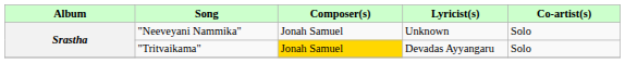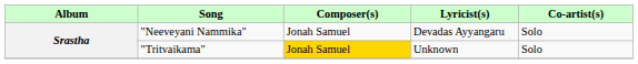"Neeveyani Nammika" | Lyricist(s): Unknown -> Devadas Ayyangaru
"Tritvaikama" | Lyricist(s): Devadas Ayyangaru -> Unknown
